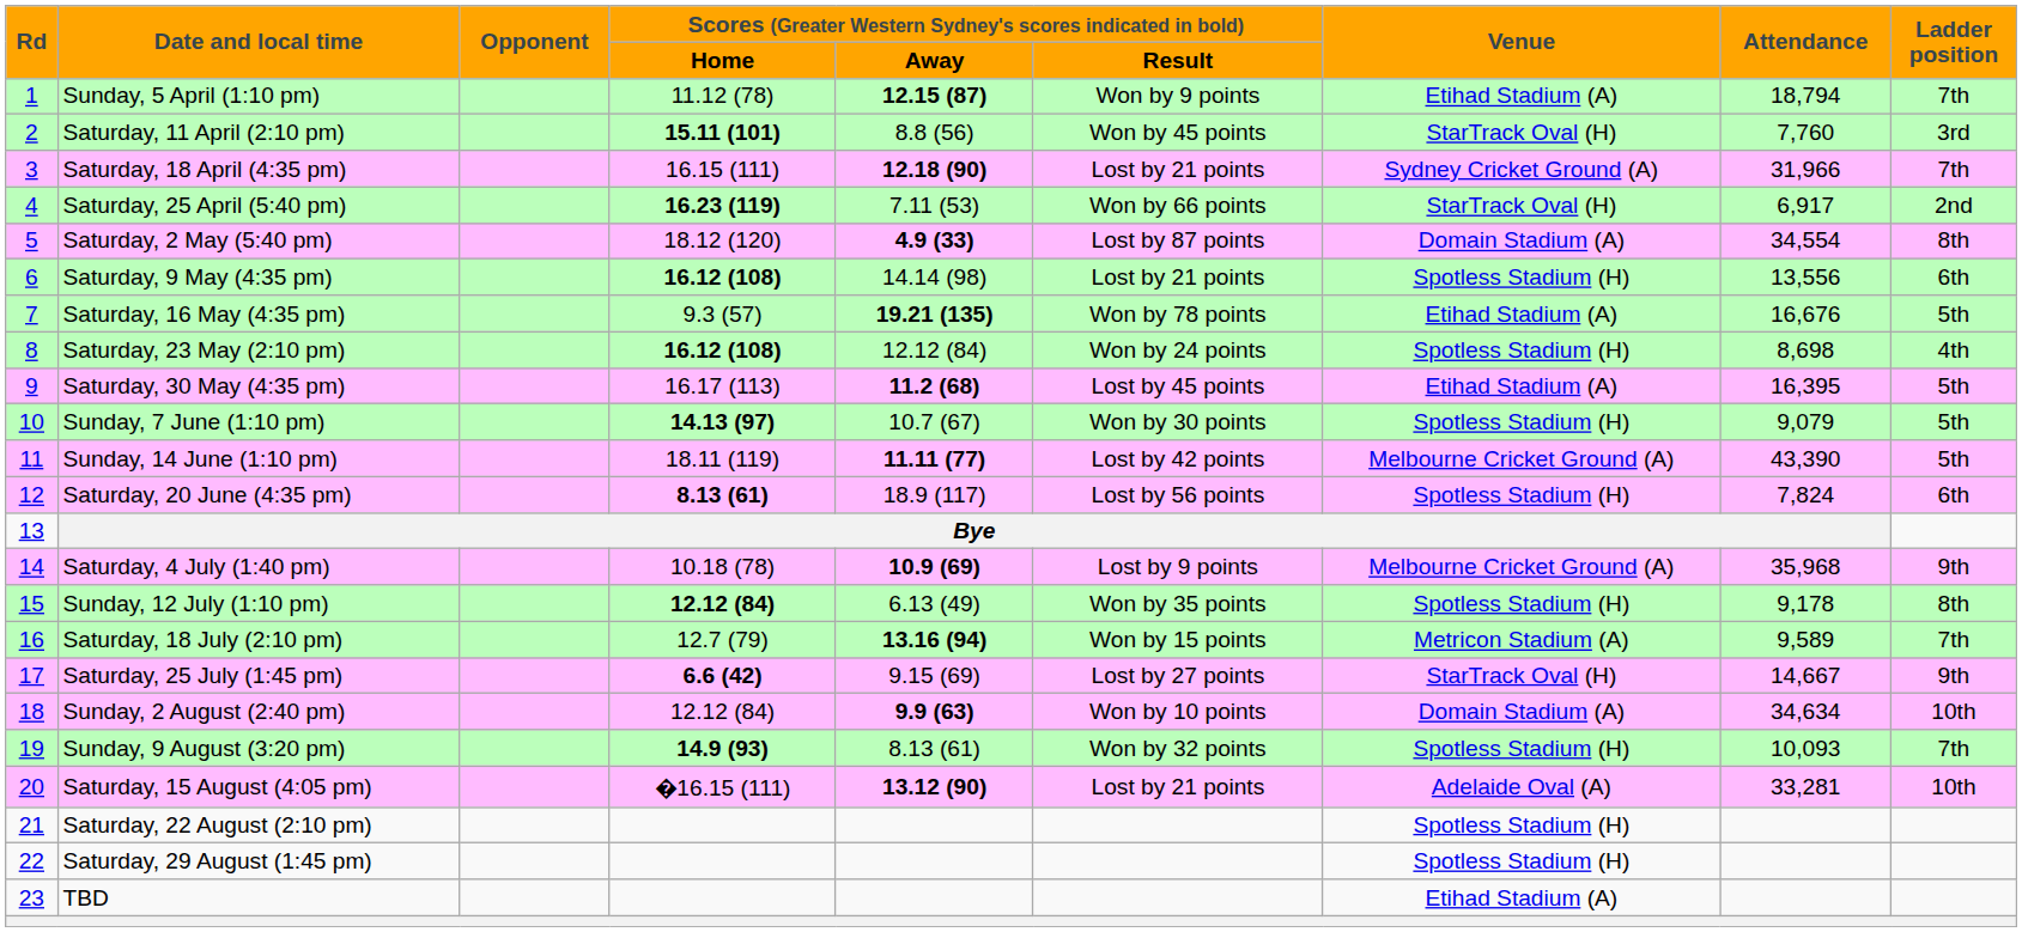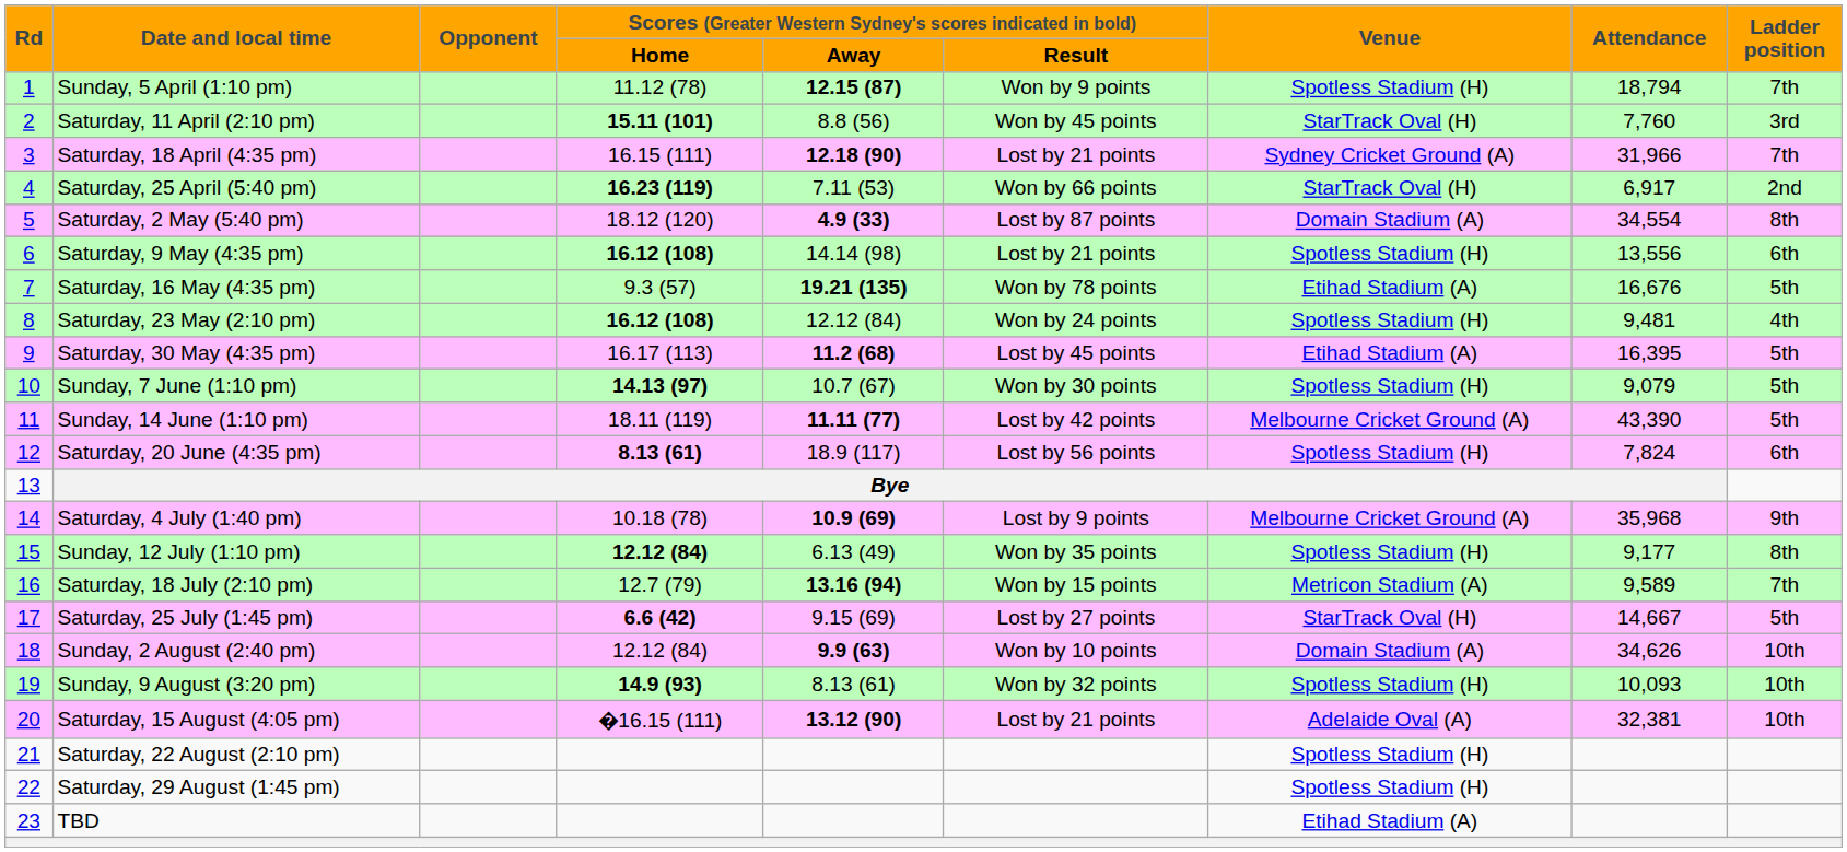Sunday, 5 April (1:10 pm) | column 7: Etihad Stadium (A) -> Spotless Stadium (H)
Saturday, 23 May (2:10 pm) | column 8: 8,698 -> 9,481
Sunday, 12 July (1:10 pm) | column 8: 9,178 -> 9,177
Saturday, 25 July (1:45 pm) | column 9: 9th -> 5th
Sunday, 2 August (2:40 pm) | column 8: 34,634 -> 34,626
Sunday, 9 August (3:20 pm) | column 9: 7th -> 10th
Saturday, 15 August (4:05 pm) | column 8: 33,281 -> 32,381
